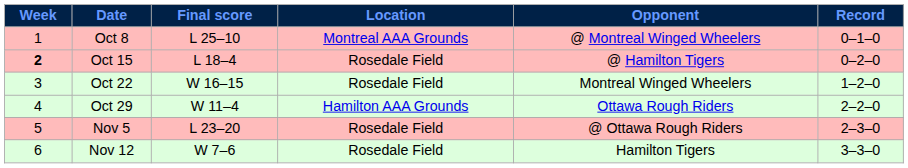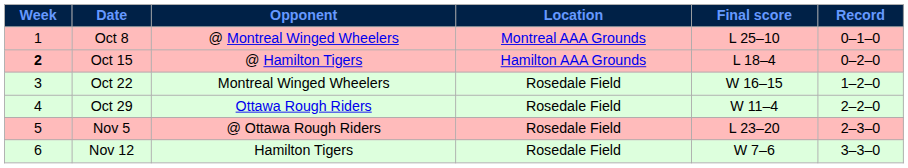columns swapped: Opponent <-> Final score
Oct 15 | Location: Rosedale Field -> Hamilton AAA Grounds
Oct 29 | Location: Hamilton AAA Grounds -> Rosedale Field
